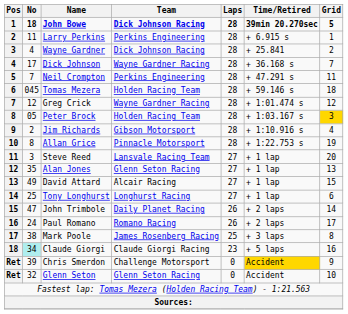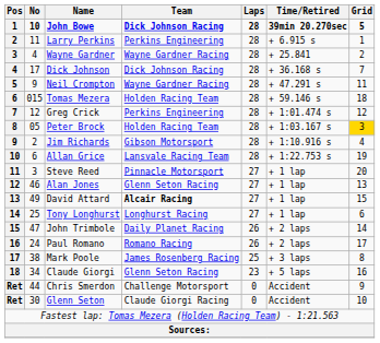John Bowe | No: 18 -> 10
Wayne Gardner | Team: Dick Johnson Racing -> Wayne Gardner Racing
Dick Johnson | Team: Wayne Gardner Racing -> Dick Johnson Racing
Neil Crompton | No: 7 -> 9
Neil Crompton | Team: Perkins Engineering -> Wayne Gardner Racing
Tomas Mezera | No: 045 -> 015
Greg Crick | Team: Wayne Gardner Racing -> Perkins Engineering
Allan Grice | No: 8 -> 6
Allan Grice | Team: Pinnacle Motorsport -> Lansvale Racing Team
Steve Reed | Team: Lansvale Racing Team -> Pinnacle Motorsport
Alan Jones | No: 35 -> 46
David Attard | Team: normal -> bold
Claude Giorgi | No: paleturquoise background -> no background
Claude Giorgi | Team: Claude Giorgi Racing -> Glenn Seton Racing
Chris Smerdon | No: 39 -> 44
Chris Smerdon | Time/Retired: gold background -> no background
Glenn Seton | No: 32 -> 30
Glenn Seton | Team: Glenn Seton Racing -> Claude Giorgi Racing
